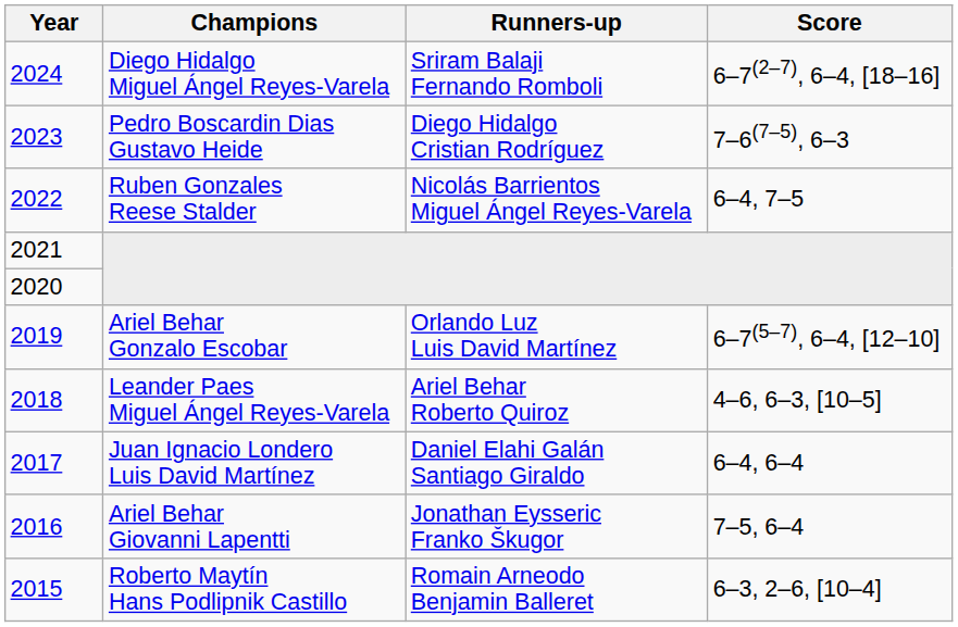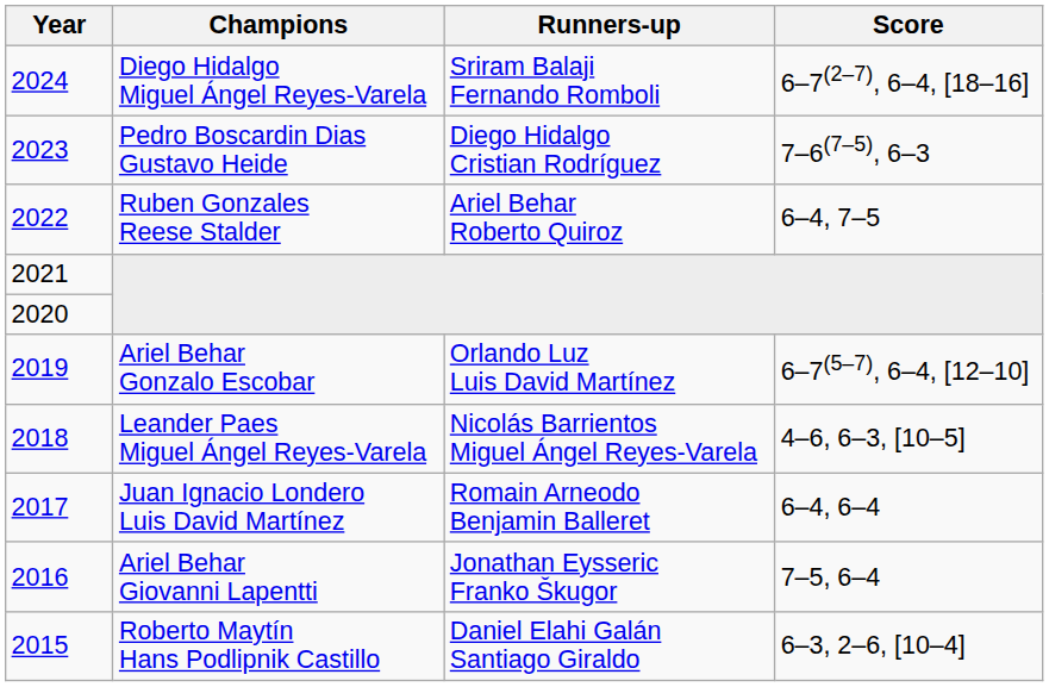Ruben Gonzales Reese Stalder | Runners-up: Nicolás Barrientos Miguel Ángel Reyes-Varela -> Ariel Behar Roberto Quiroz
Leander Paes Miguel Ángel Reyes-Varela | Runners-up: Ariel Behar Roberto Quiroz -> Nicolás Barrientos Miguel Ángel Reyes-Varela
Juan Ignacio Londero Luis David Martínez | Runners-up: Daniel Elahi Galán Santiago Giraldo -> Romain Arneodo Benjamin Balleret
Roberto Maytín Hans Podlipnik Castillo | Runners-up: Romain Arneodo Benjamin Balleret -> Daniel Elahi Galán Santiago Giraldo
